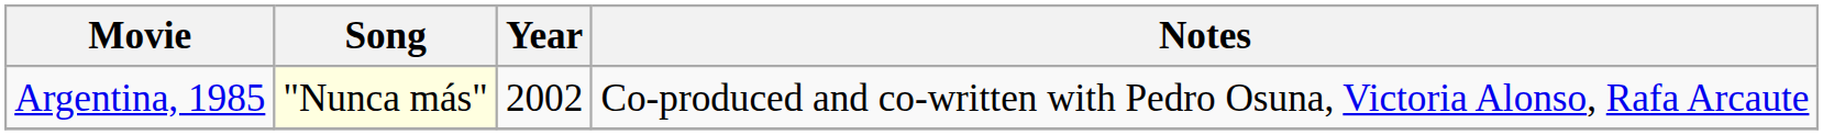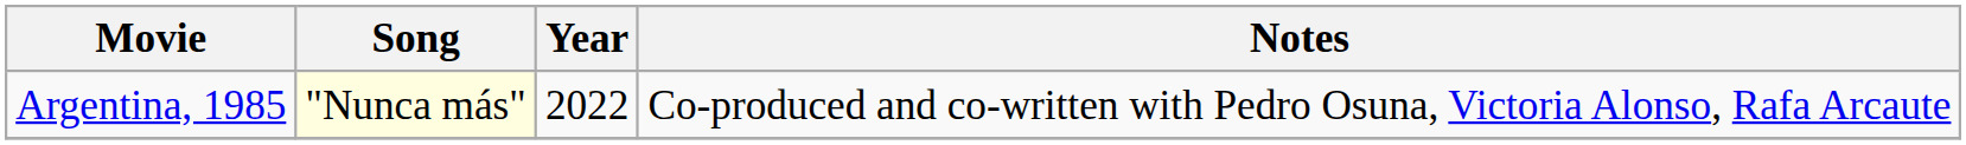Argentina, 1985 | Year: 2002 -> 2022
